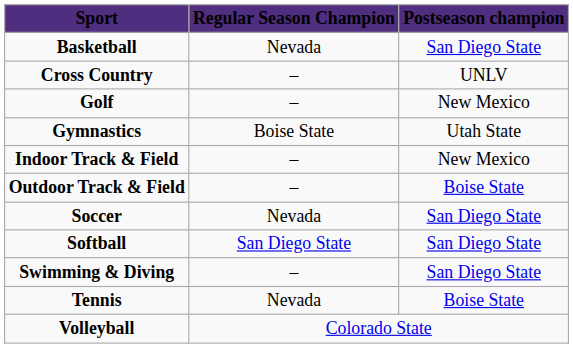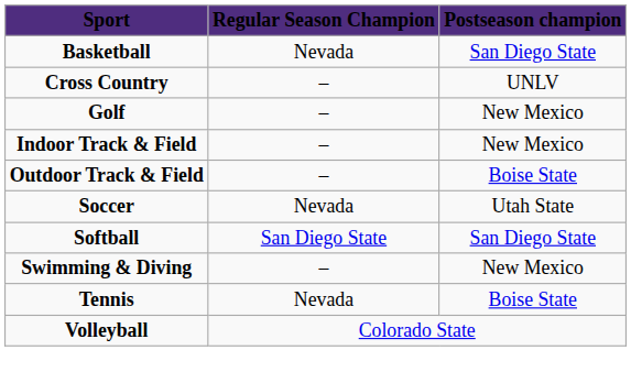- row: Gymnastics | Boise State | Utah State
Soccer | Postseason champion: San Diego State -> Utah State
Swimming & Diving | Postseason champion: San Diego State -> New Mexico
